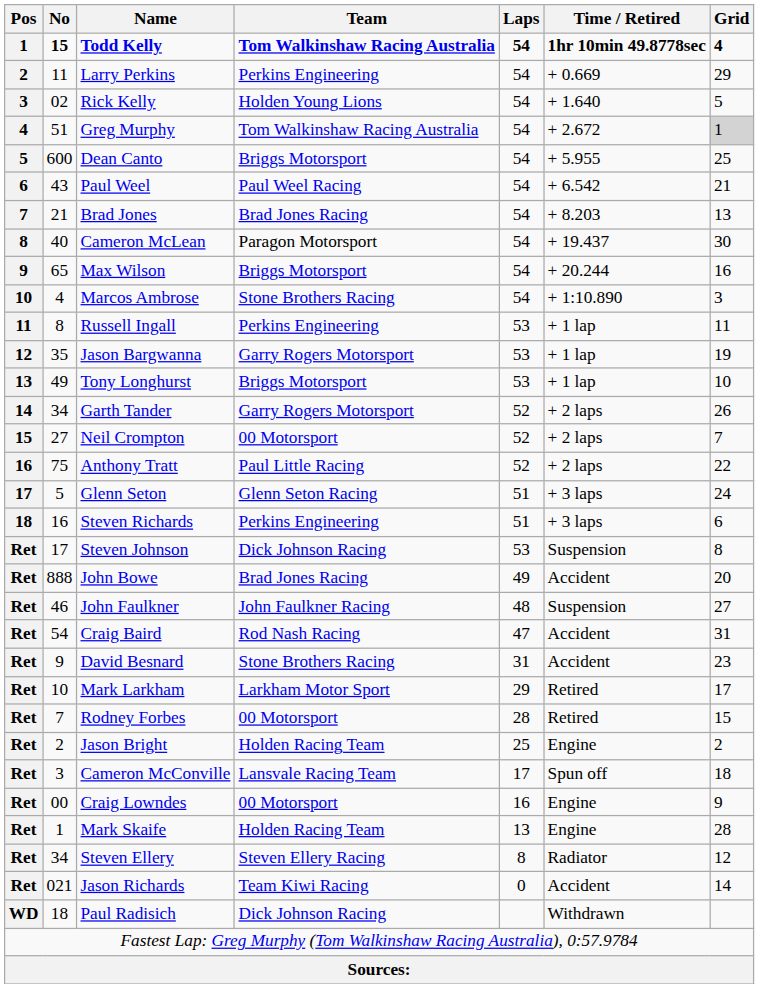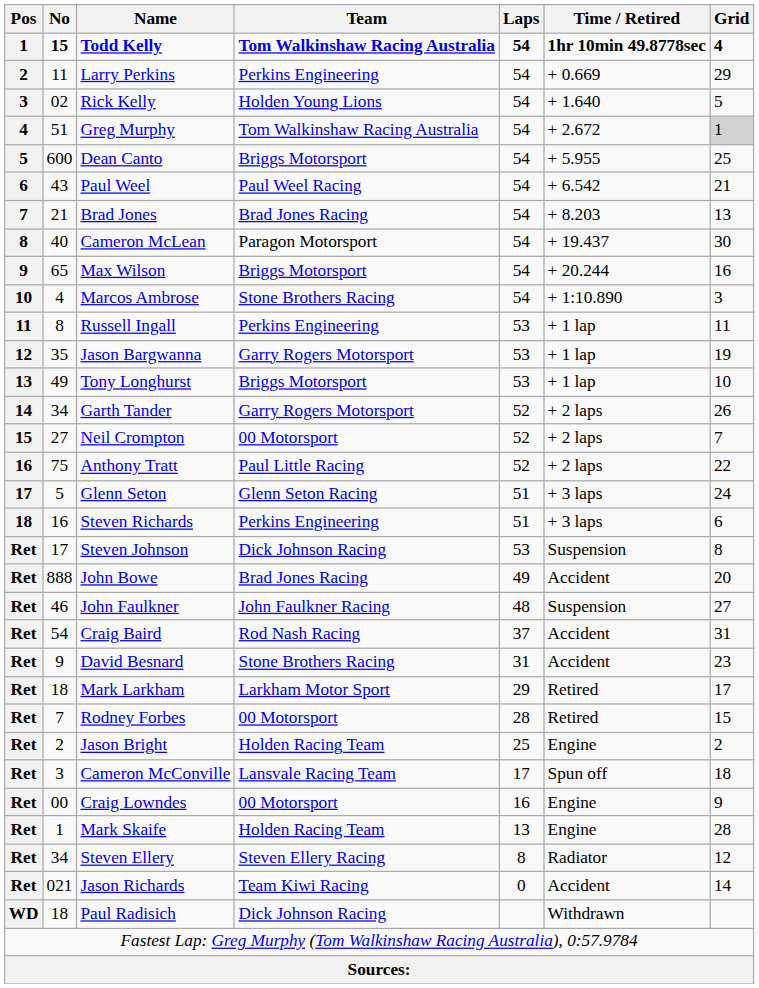Craig Baird | Laps: 47 -> 37
Mark Larkham | No: 10 -> 18
